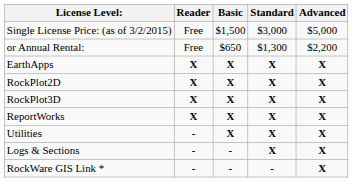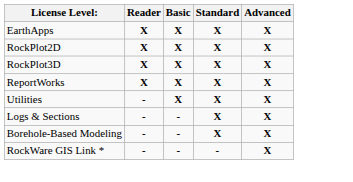- row: Single License Price: (as of 3/2/2015) | Free | $1,500 | $3,000 | $5,000
- row: or Annual Rental: | Free | $650 | $1,300 | $2,200
+ row: Borehole-Based Modeling | - | - | X | X
